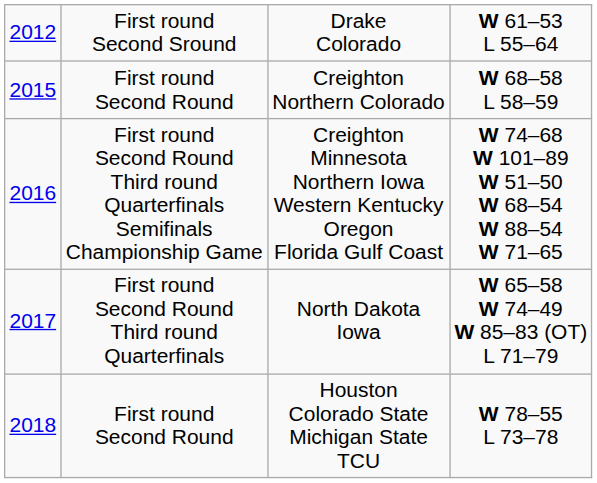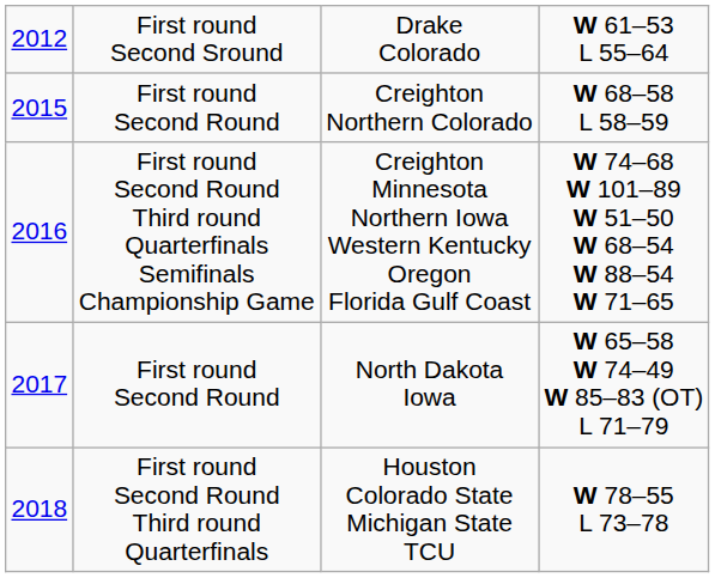North Dakota Iowa | column 2: First round Second Round Third round Quarterfinals -> First round Second Round
Houston Colorado State Michigan State TCU | column 2: First round Second Round -> First round Second Round Third round Quarterfinals
